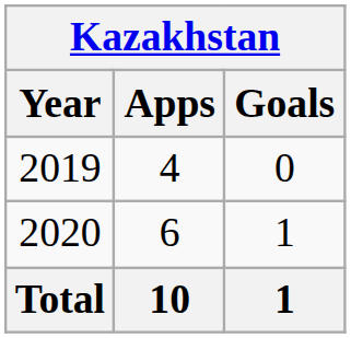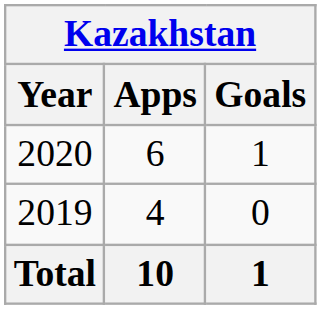rows swapped: 2019 <-> 2020
